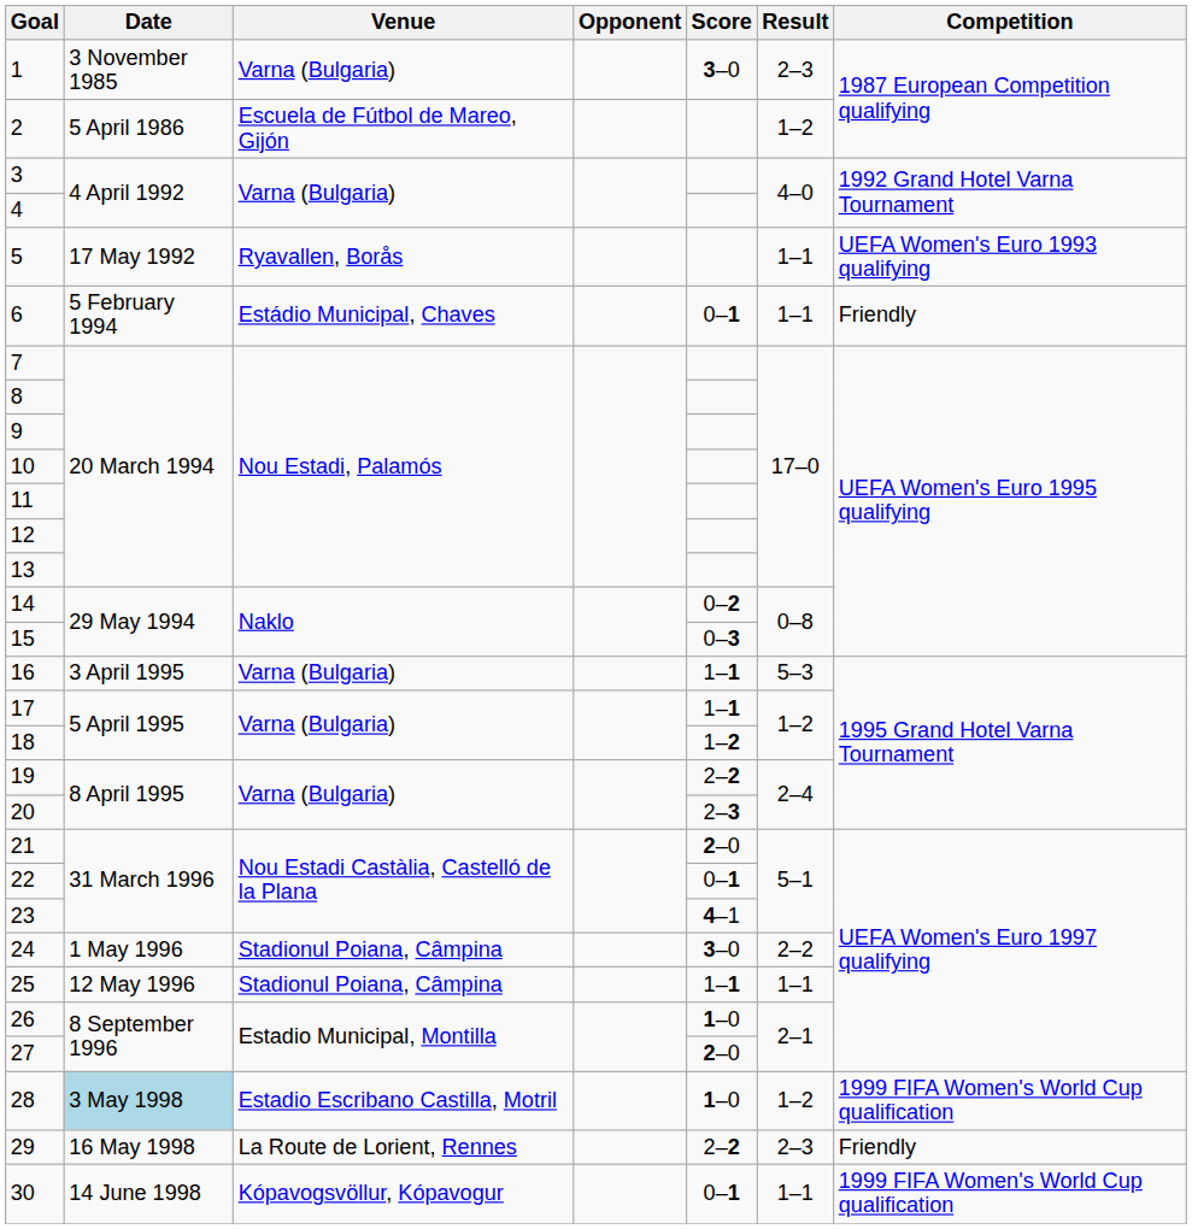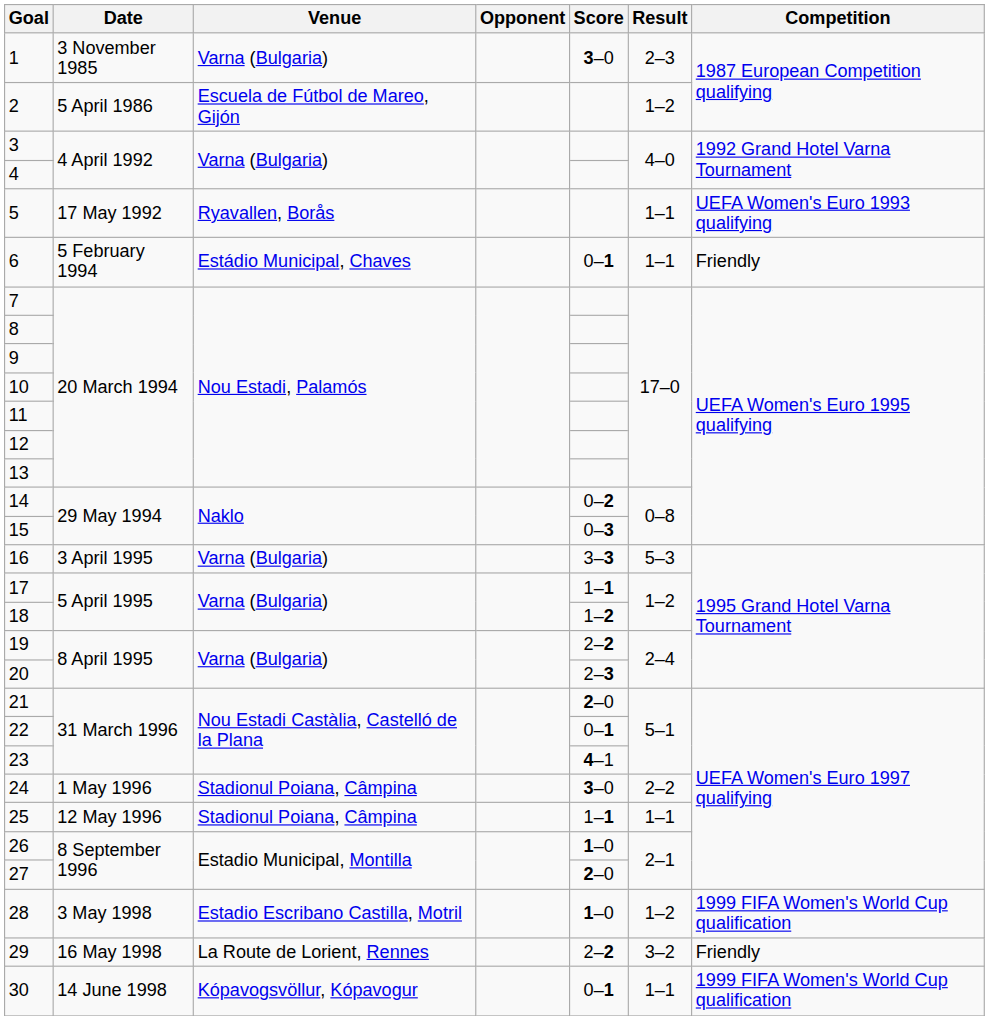16 | Score: 1–1 -> 3–3
28 | Date: lightblue background -> no background
29 | Result: 2–3 -> 3–2
